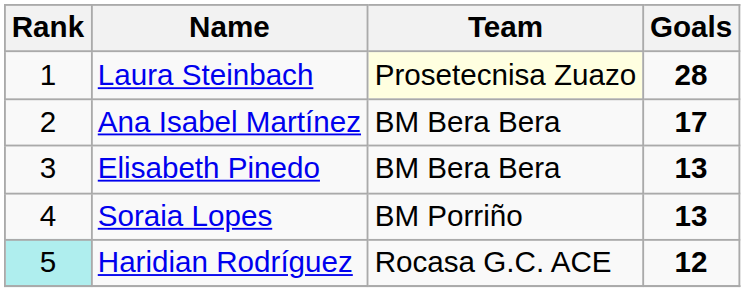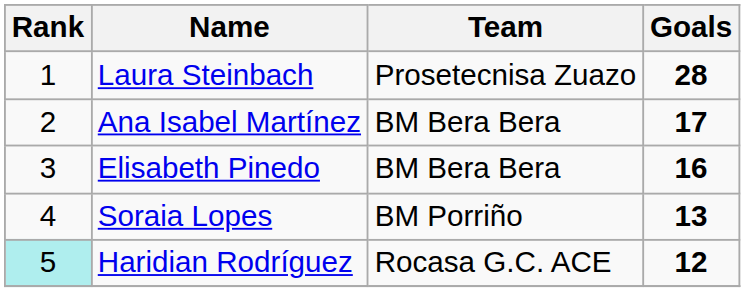Laura Steinbach | Team: lightyellow background -> no background
Elisabeth Pinedo | Goals: 13 -> 16
